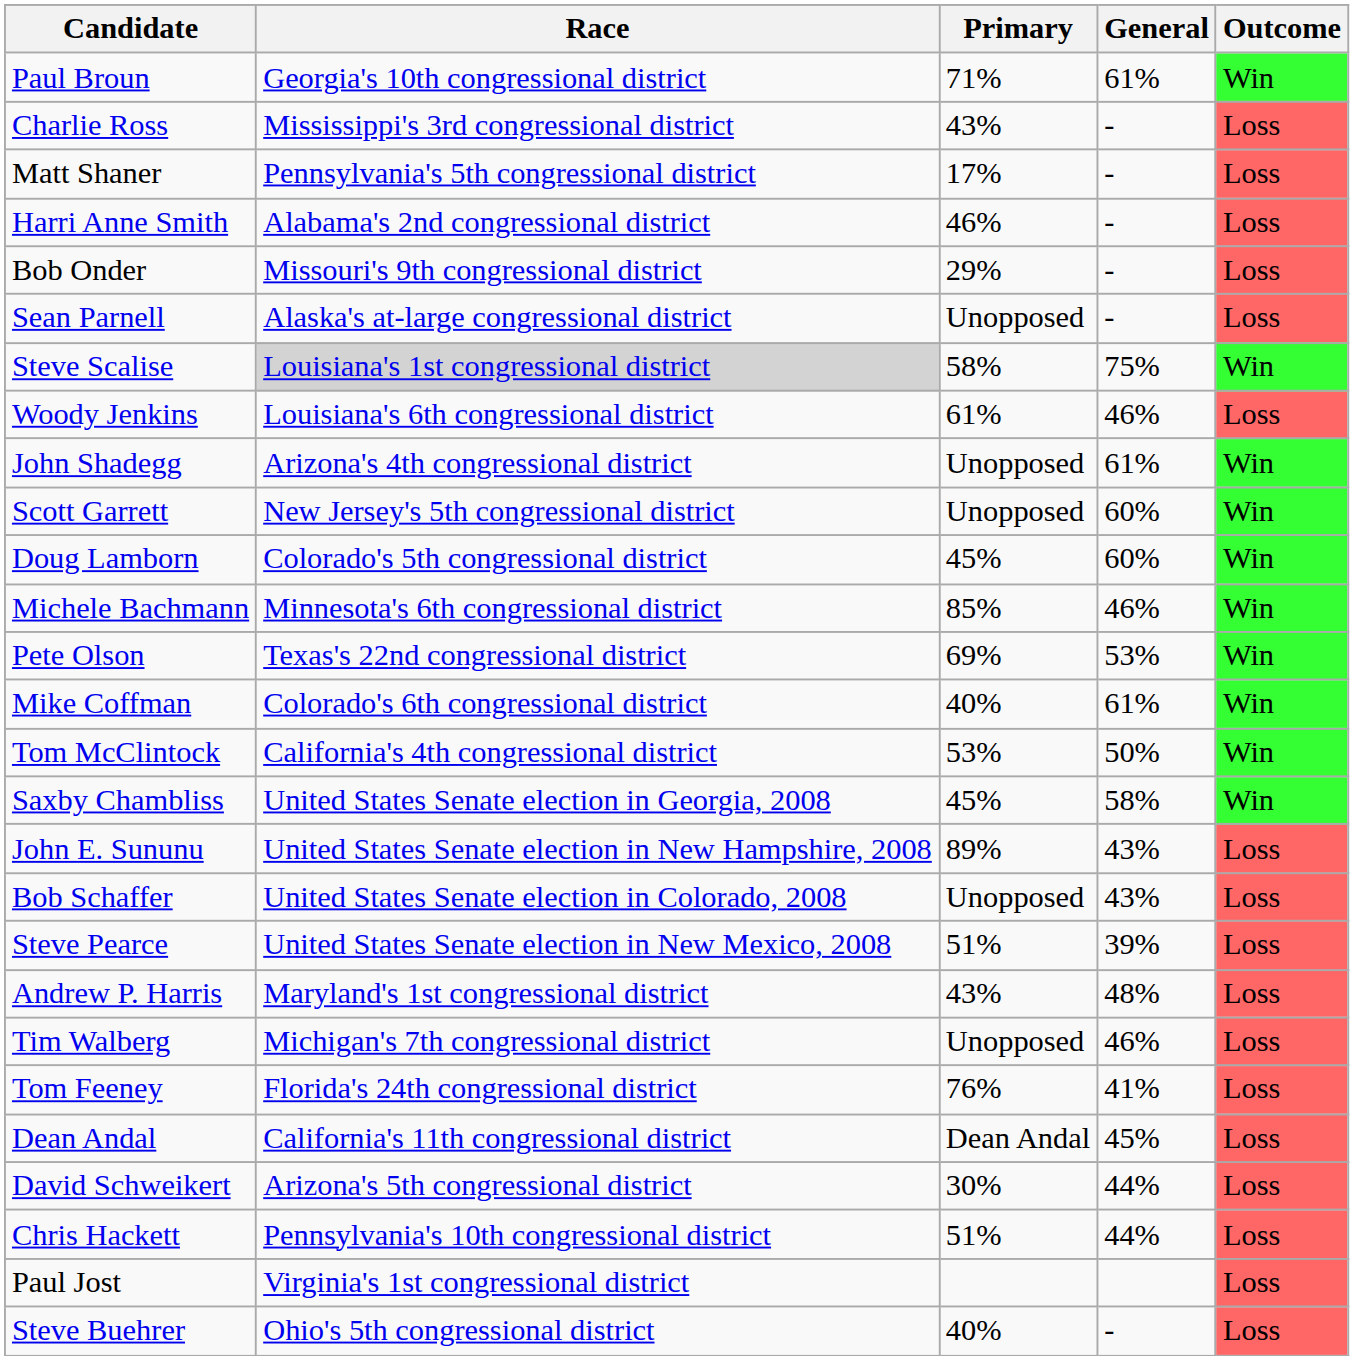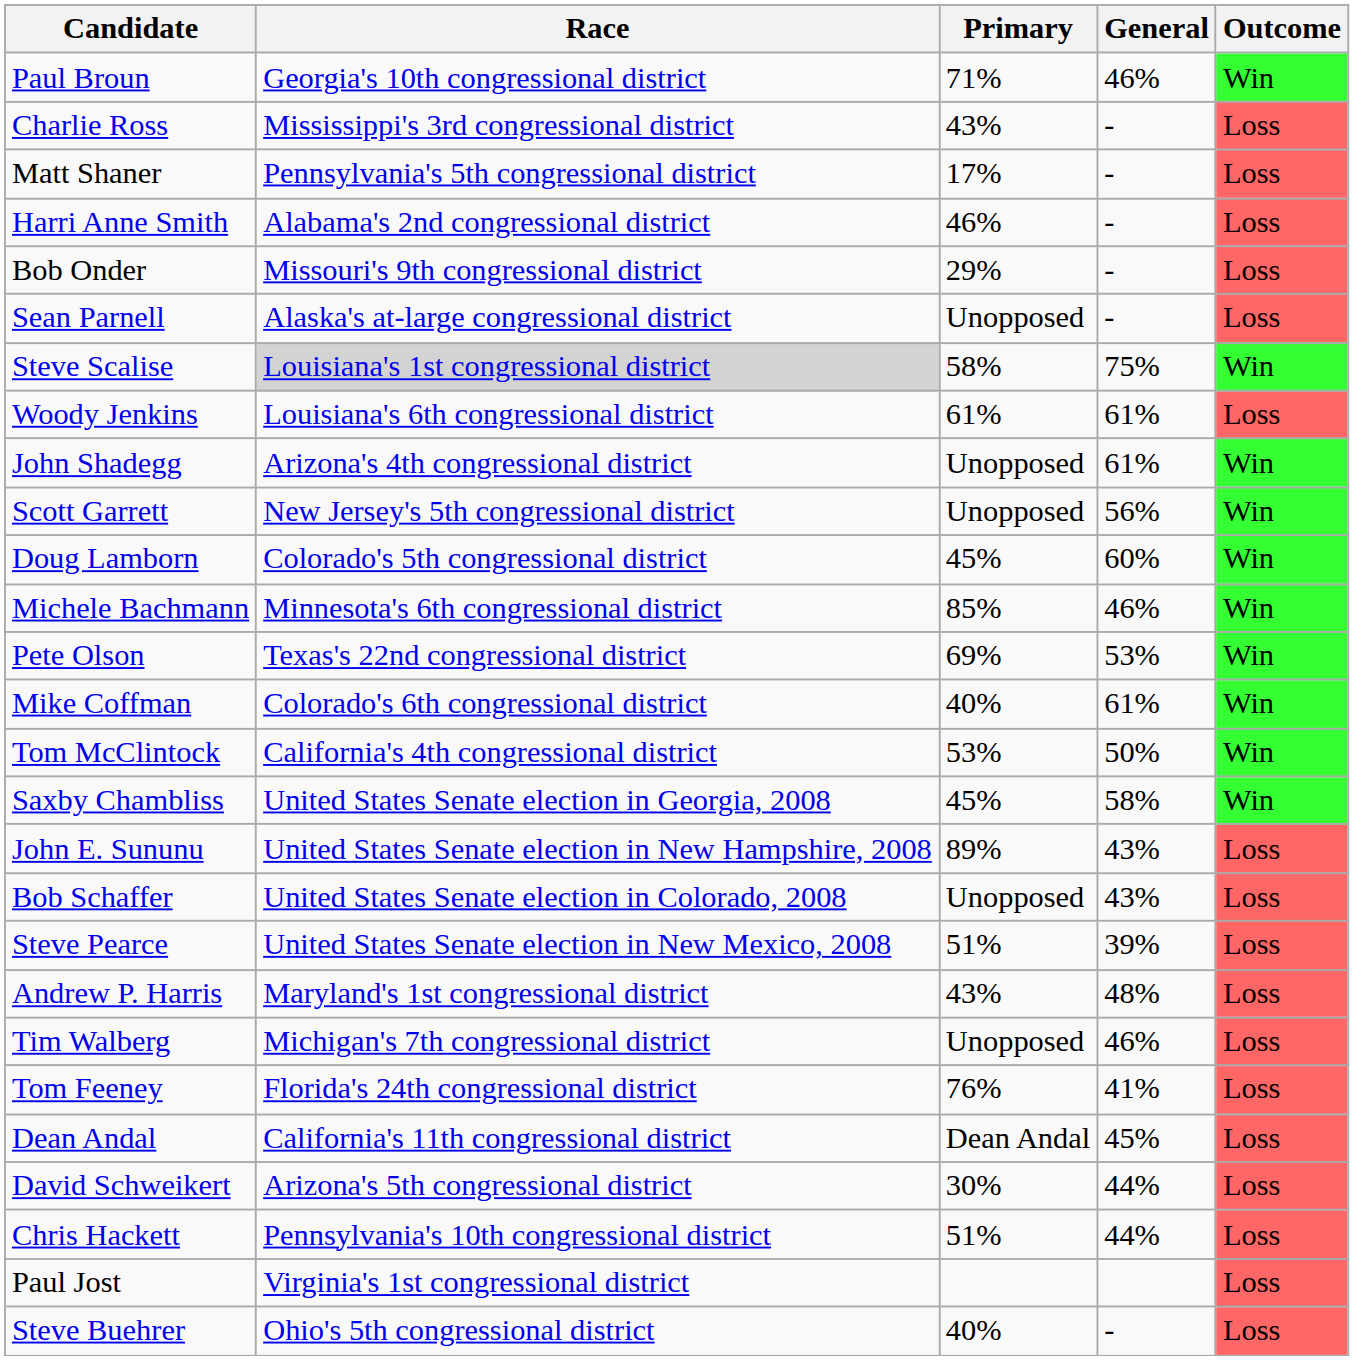Paul Broun | General: 61% -> 46%
Woody Jenkins | General: 46% -> 61%
Scott Garrett | General: 60% -> 56%
